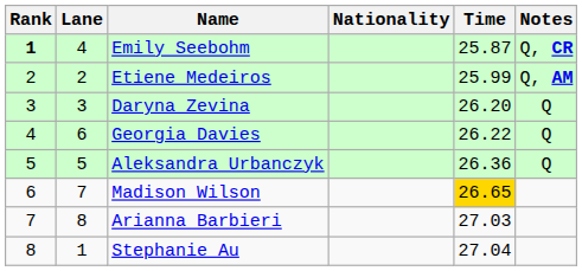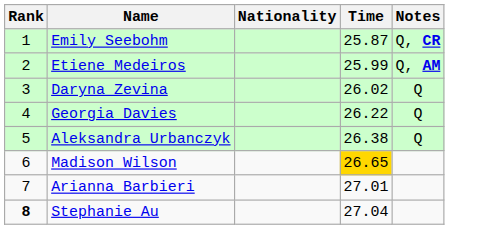- column: Lane | 4 | 2 | 3 | 6 | 5 | 7 | 8 | 1
Emily Seebohm | Rank: bold -> normal
Daryna Zevina | Time: 26.20 -> 26.02
Aleksandra Urbanczyk | Time: 26.36 -> 26.38
Arianna Barbieri | Time: 27.03 -> 27.01
Stephanie Au | Rank: normal -> bold
